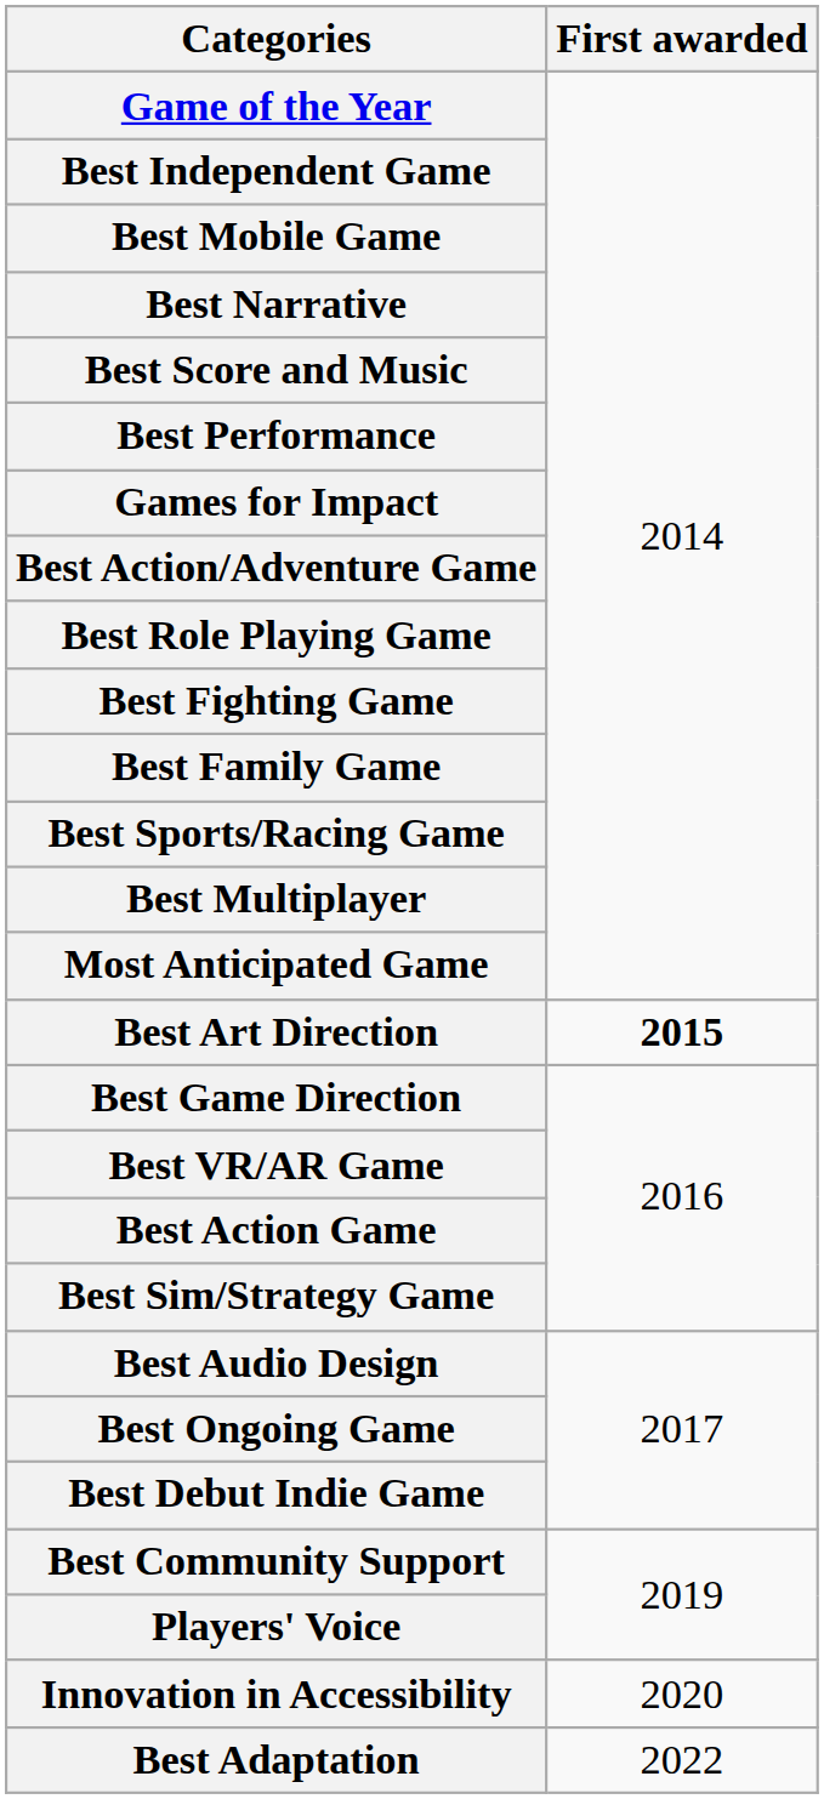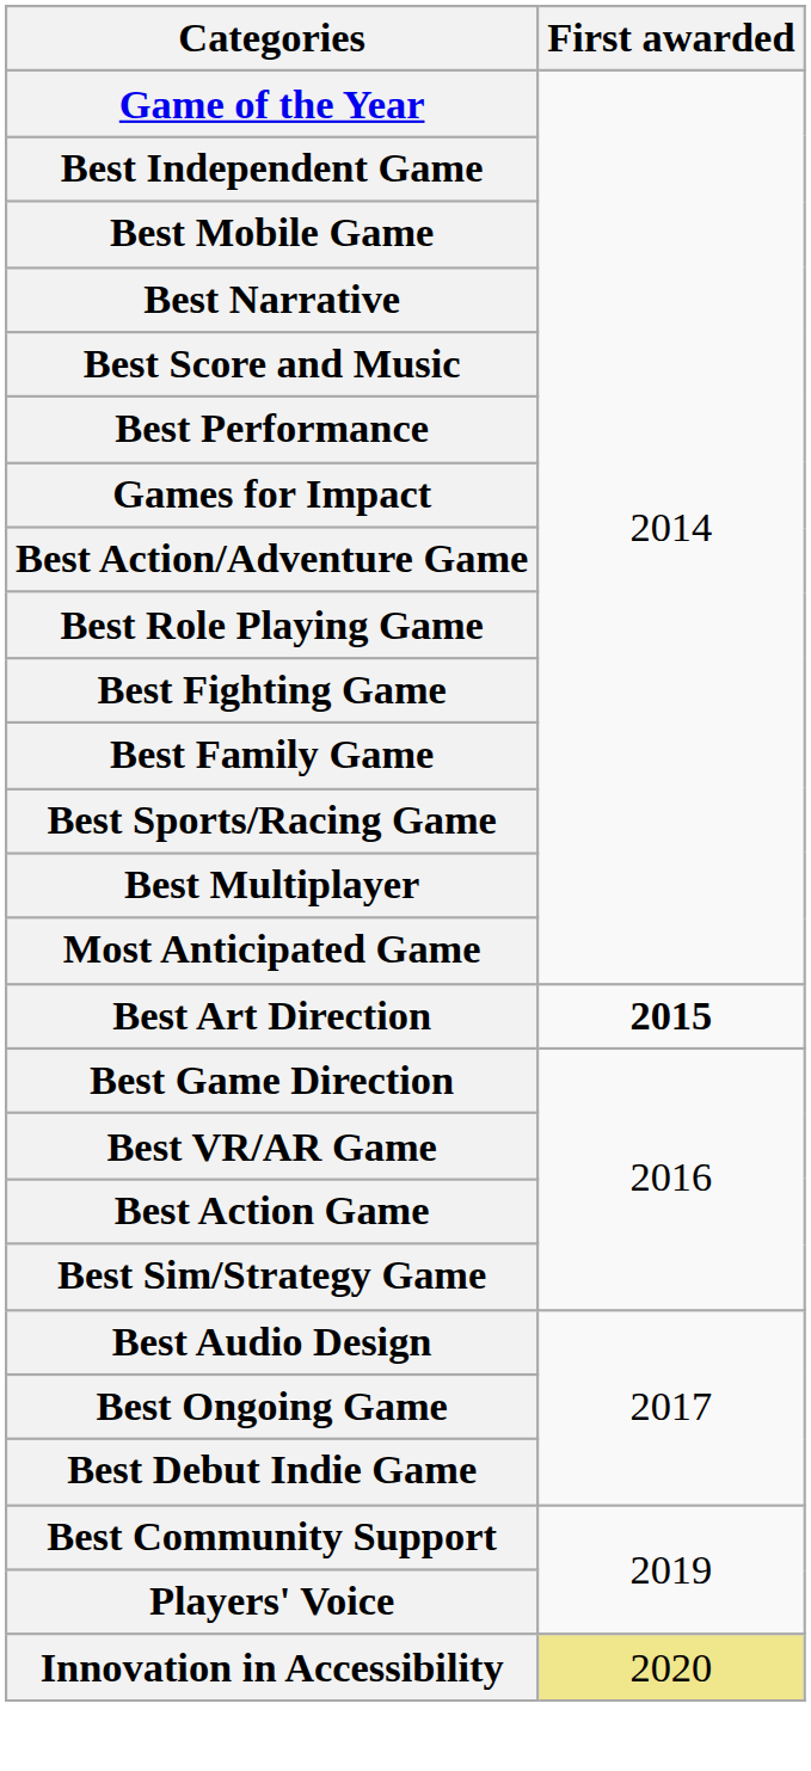Innovation in Accessibility | First awarded: no background -> khaki background
- row: Best Adaptation | 2022
